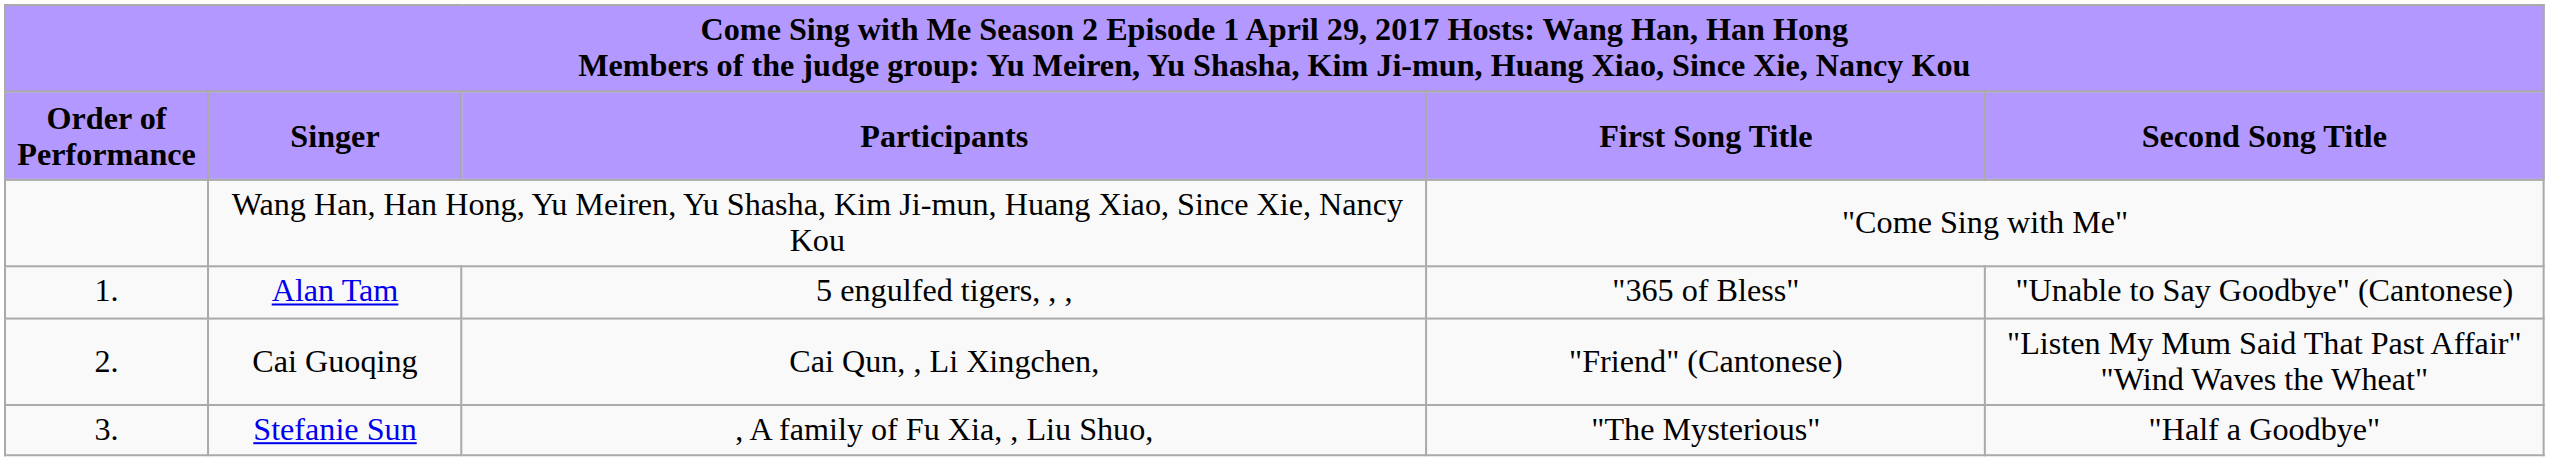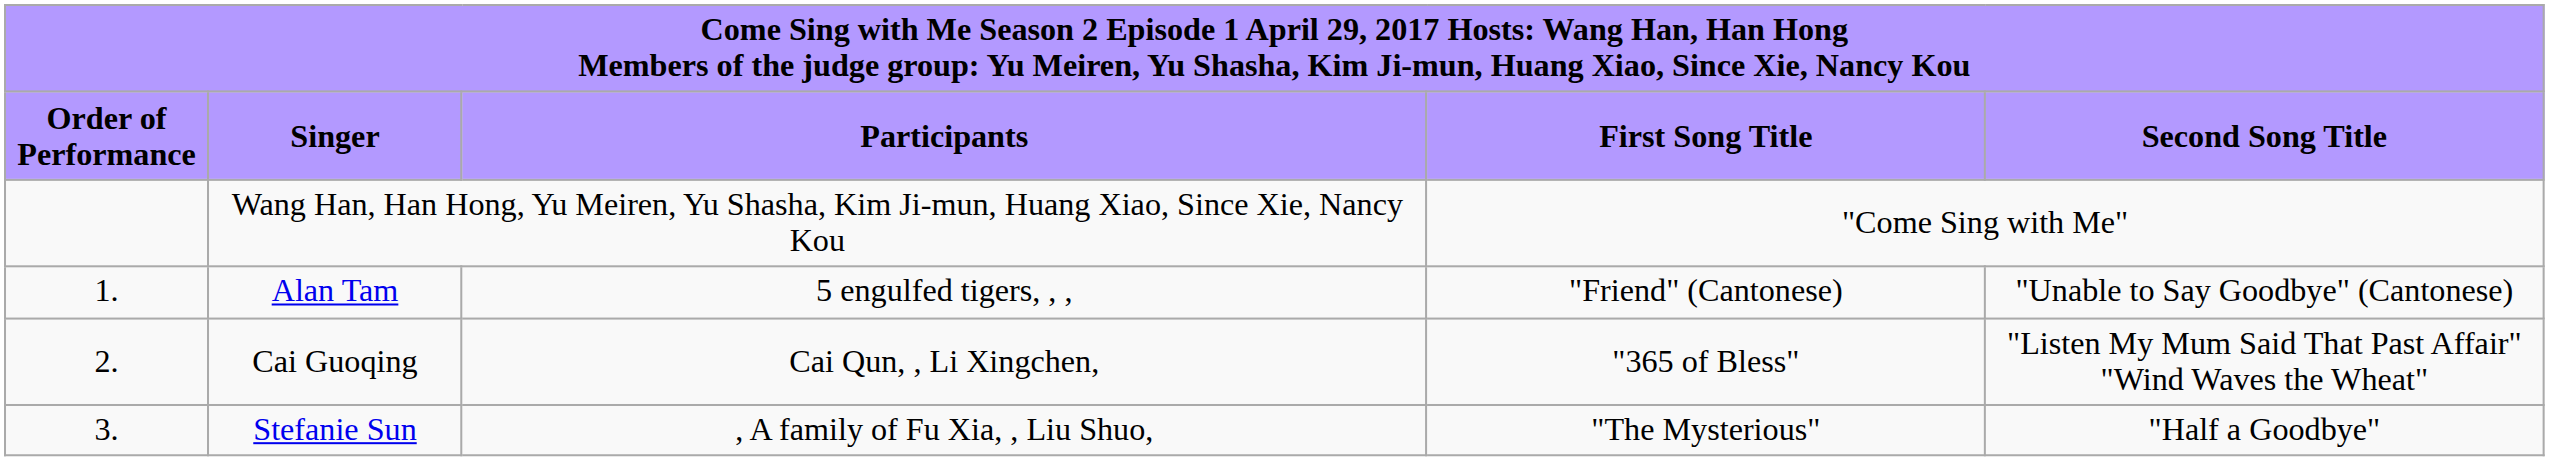Alan Tam | column 4: "365 of Bless" -> "Friend" (Cantonese)
Cai Guoqing | column 4: "Friend" (Cantonese) -> "365 of Bless"
